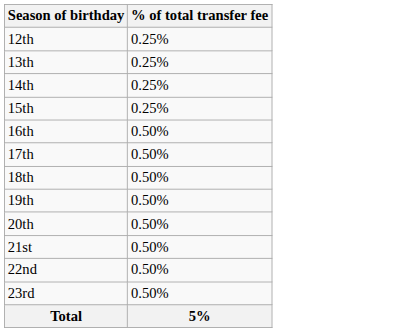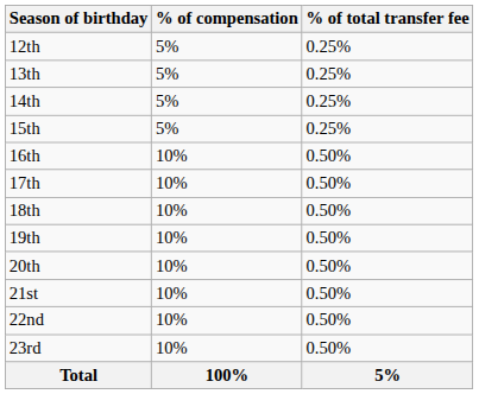+ column: % of compensation | 5% | 5% | 5% | 5% | 10% | 10% | 10% | 10% | 10% | 10% | 10% | 10% | 100%
